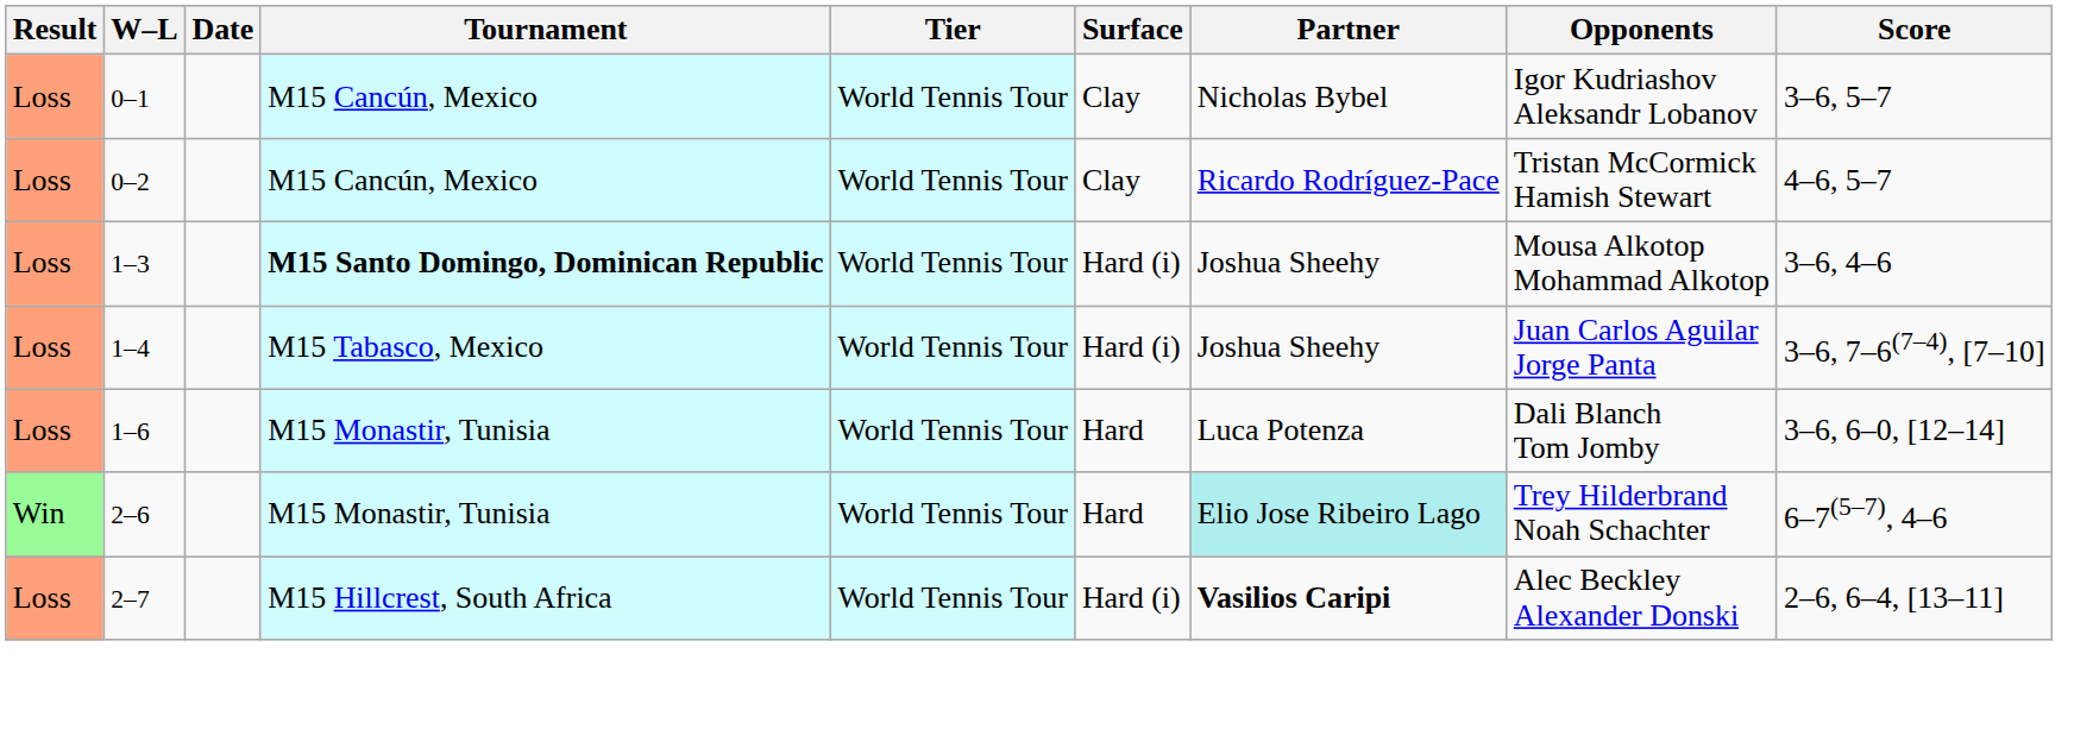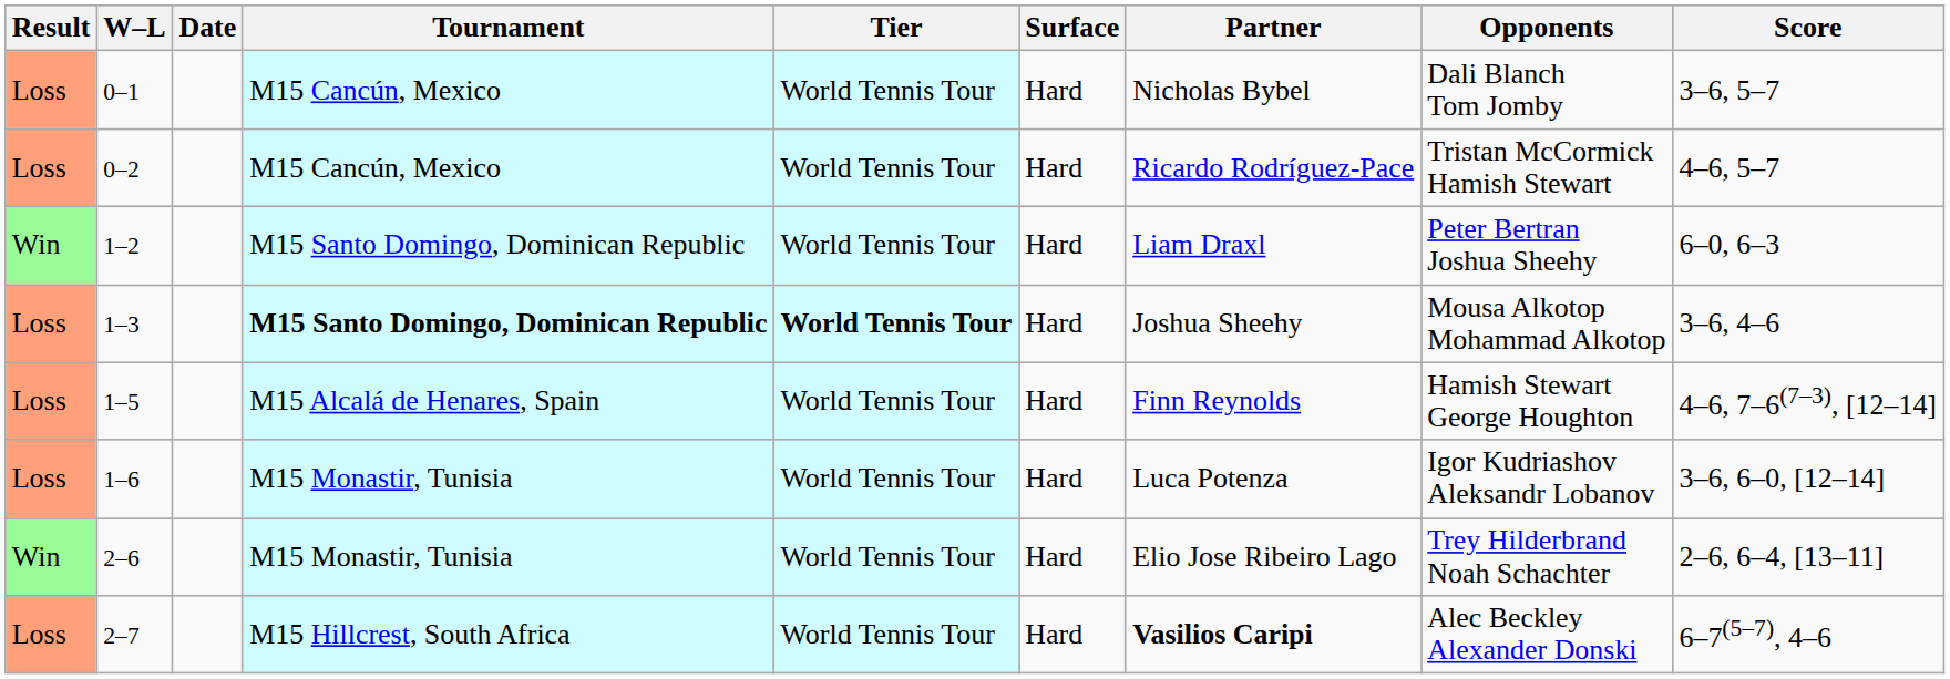0–1 | Surface: Clay -> Hard
0–1 | Opponents: Igor Kudriashov Aleksandr Lobanov -> Dali Blanch Tom Jomby
0–2 | Surface: Clay -> Hard
+ row: Win | 1–2 | M15 Santo Domingo, Dominican Republic | World Tennis Tour | Hard | Liam Draxl | Peter Bertran Joshua Sheehy | 6–0, 6–3
1–3 | Tier: normal -> bold
1–3 | Surface: Hard (i) -> Hard
- row: Loss | 1–4 | M15 Tabasco, Mexico | World Tennis Tour | Hard (i) | Joshua Sheehy | Juan Carlos Aguilar Jorge Panta | 3–6, 7–6(7–4), [7–10]
+ row: Loss | 1–5 | M15 Alcalá de Henares, Spain | World Tennis Tour | Hard | Finn Reynolds | Hamish Stewart George Houghton | 4–6, 7–6(7–3), [12–14]
1–6 | Opponents: Dali Blanch Tom Jomby -> Igor Kudriashov Aleksandr Lobanov
2–6 | Partner: paleturquoise background -> no background
2–6 | Score: 6–7(5–7), 4–6 -> 2–6, 6–4, [13–11]
2–7 | Surface: Hard (i) -> Hard
2–7 | Score: 2–6, 6–4, [13–11] -> 6–7(5–7), 4–6
